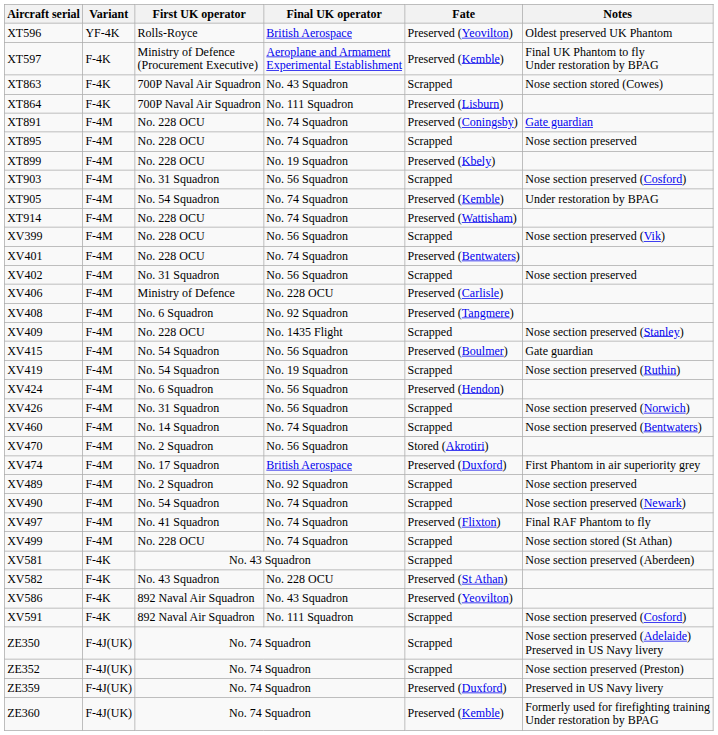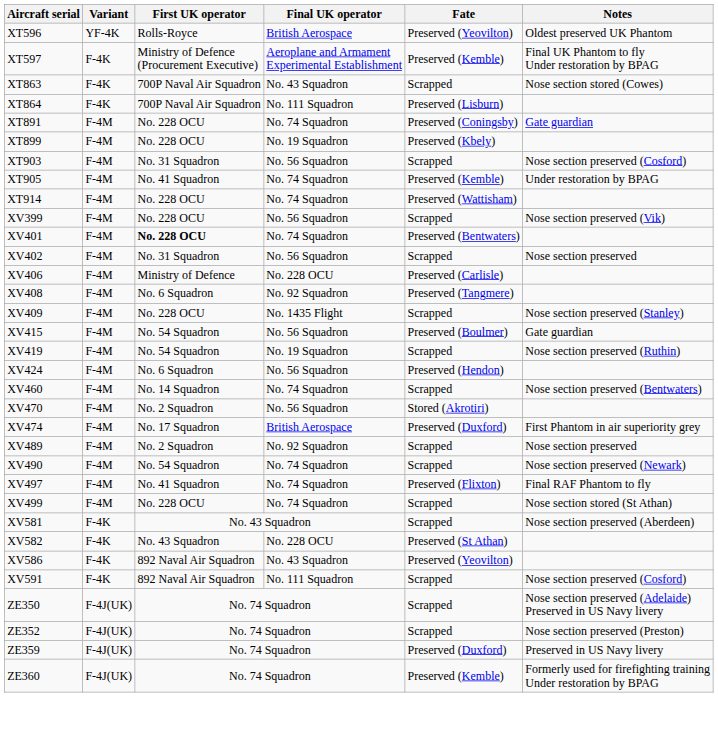- row: XT895 | F-4M | No. 228 OCU | No. 74 Squadron | Scrapped | Nose section preserved
XT905 | First UK operator: No. 54 Squadron -> No. 41 Squadron
XV401 | First UK operator: normal -> bold
- row: XV426 | F-4M | No. 31 Squadron | No. 56 Squadron | Scrapped | Nose section preserved (Norwich)
